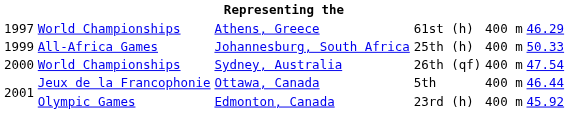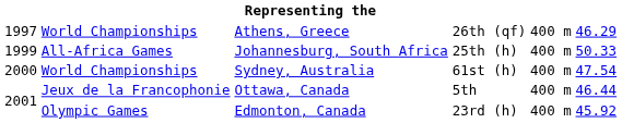Athens, Greece | column 4: 61st (h) -> 26th (qf)
Sydney, Australia | column 4: 26th (qf) -> 61st (h)
